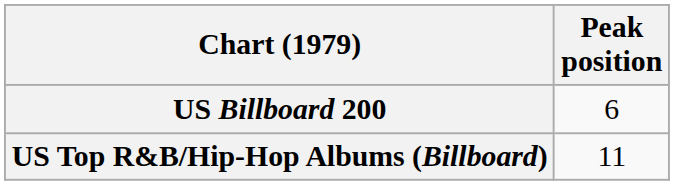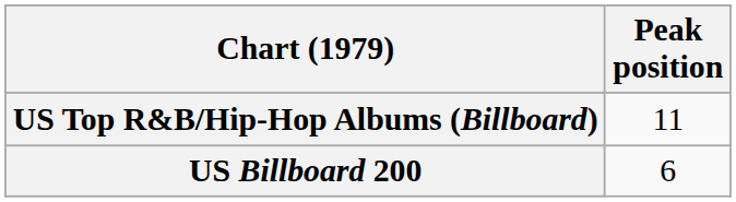rows swapped: US Billboard 200 <-> US Top R&B/Hip-Hop Albums (Billboard)
